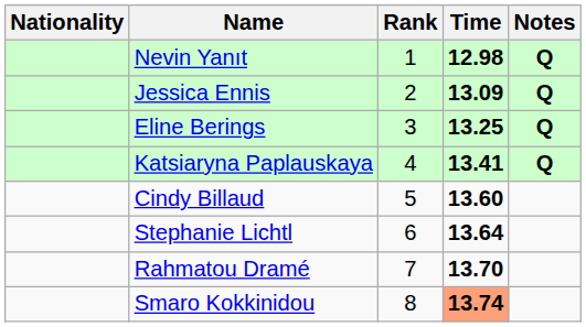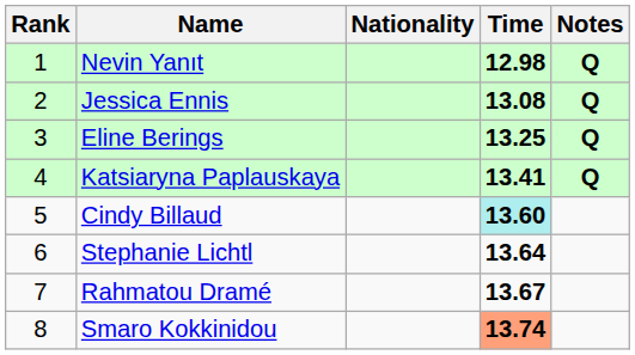columns swapped: Rank <-> Nationality
Jessica Ennis | Time: 13.09 -> 13.08
Cindy Billaud | Time: no background -> paleturquoise background
Rahmatou Dramé | Time: 13.70 -> 13.67
